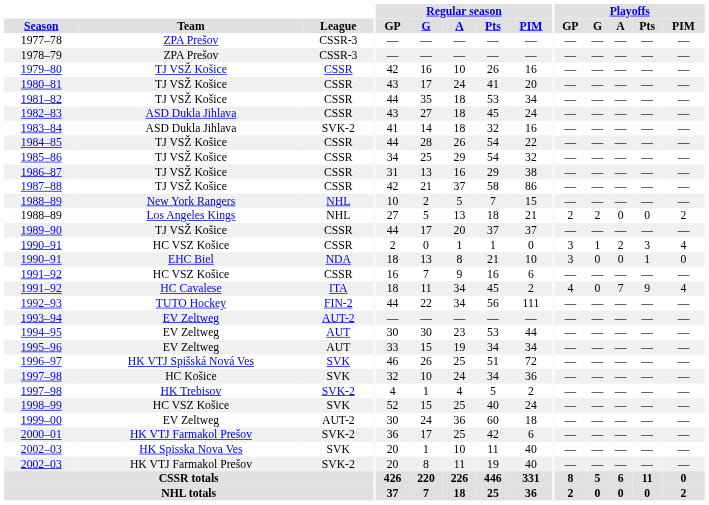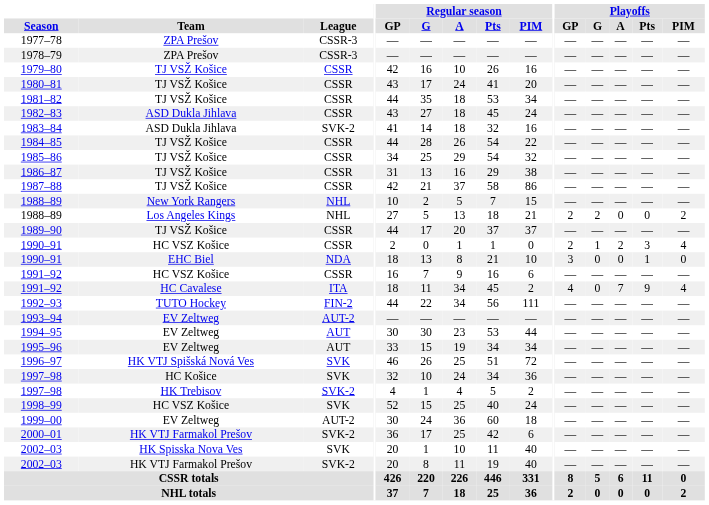1990–91 / HC VSZ Košice | Playoffs / GP: 3 -> 2
